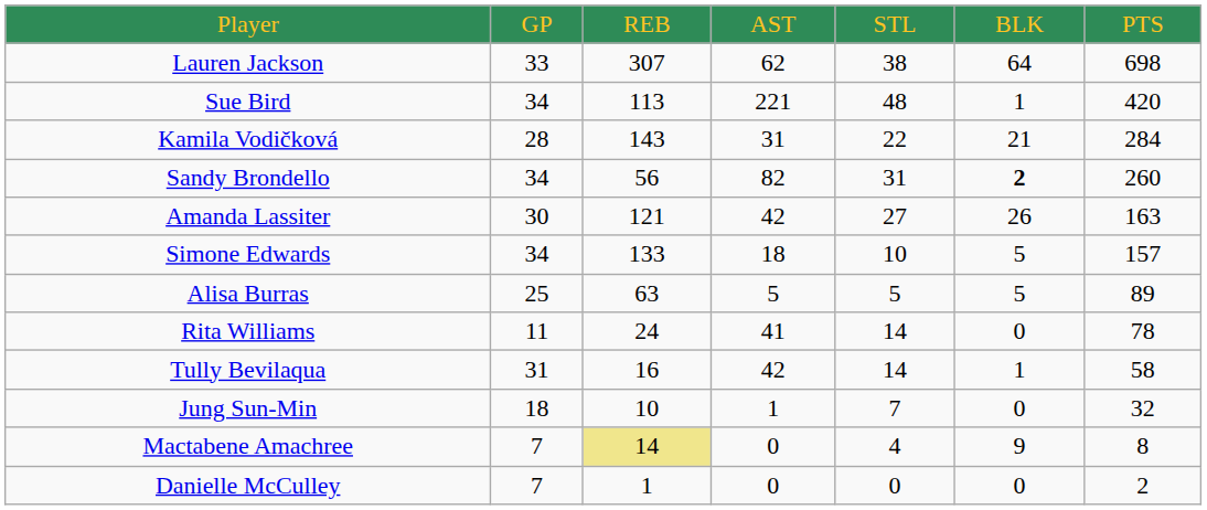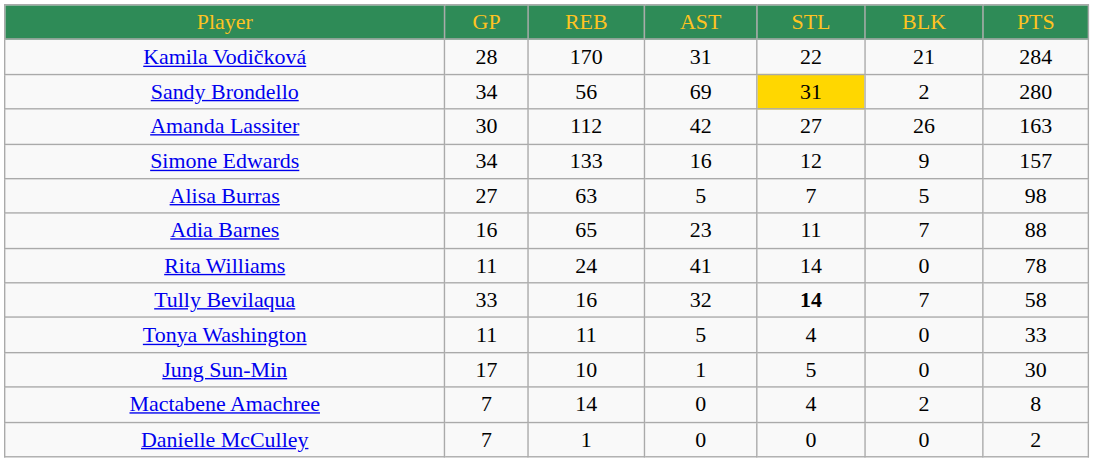- row: Lauren Jackson | 33 | 307 | 62 | 38 | 64 | 698
- row: Sue Bird | 34 | 113 | 221 | 48 | 1 | 420
Kamila Vodičková | column 3: 143 -> 170
Sandy Brondello | column 4: 82 -> 69
Sandy Brondello | column 5: no background -> gold background
Sandy Brondello | column 6: bold -> normal
Sandy Brondello | column 7: 260 -> 280
Amanda Lassiter | column 3: 121 -> 112
Simone Edwards | column 4: 18 -> 16
Simone Edwards | column 5: 10 -> 12
Simone Edwards | column 6: 5 -> 9
Alisa Burras | column 2: 25 -> 27
Alisa Burras | column 5: 5 -> 7
Alisa Burras | column 7: 89 -> 98
+ row: Adia Barnes | 16 | 65 | 23 | 11 | 7 | 88
Tully Bevilaqua | column 2: 31 -> 33
Tully Bevilaqua | column 4: 42 -> 32
Tully Bevilaqua | column 5: normal -> bold
Tully Bevilaqua | column 6: 1 -> 7
+ row: Tonya Washington | 11 | 11 | 5 | 4 | 0 | 33
Jung Sun-Min | column 2: 18 -> 17
Jung Sun-Min | column 5: 7 -> 5
Jung Sun-Min | column 7: 32 -> 30
Mactabene Amachree | column 3: khaki background -> no background
Mactabene Amachree | column 6: 9 -> 2
